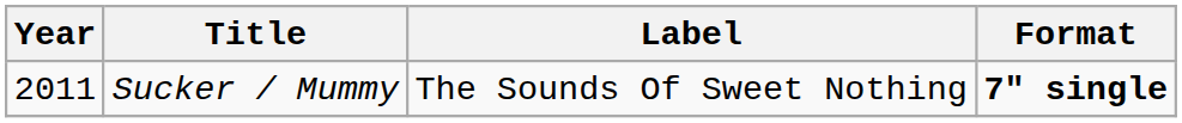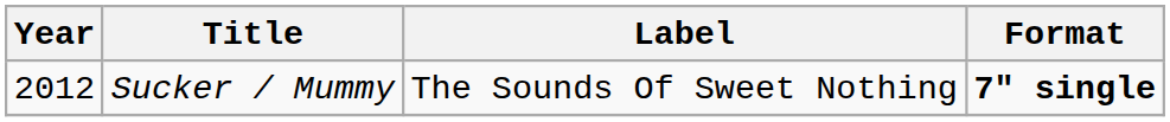Sucker / Mummy | Year: 2011 -> 2012
